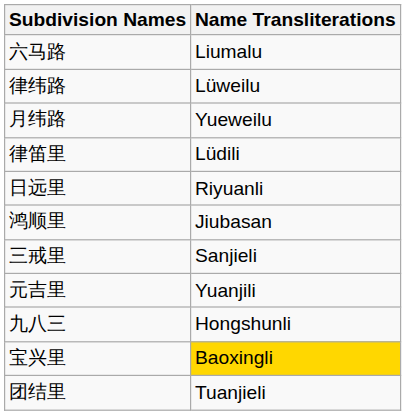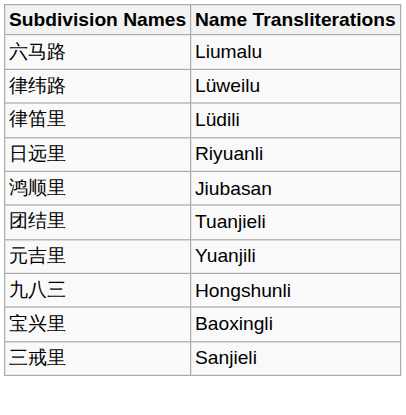- row: 月纬路 | Yueweilu
rows swapped: 团结里 <-> 三戒里
宝兴里 | Name Transliterations: gold background -> no background
